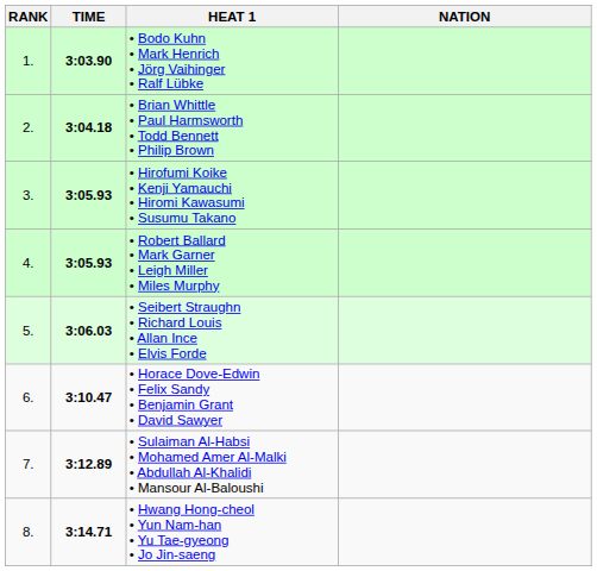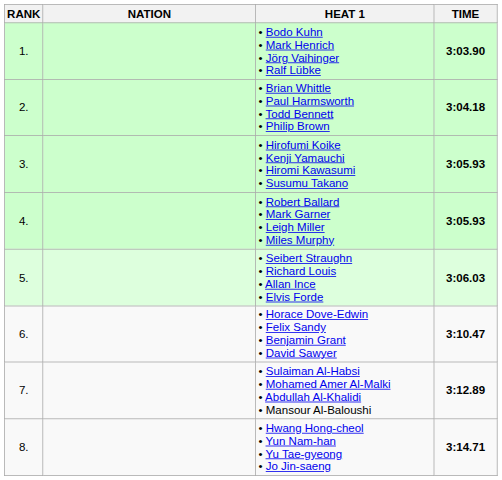columns swapped: NATION <-> TIME
